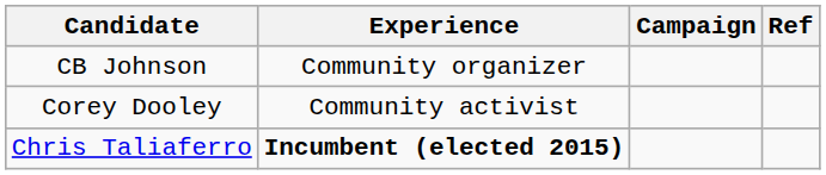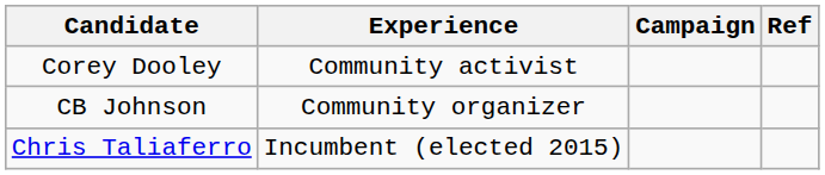rows swapped: Corey Dooley <-> CB Johnson
Chris Taliaferro | Experience: bold -> normal
